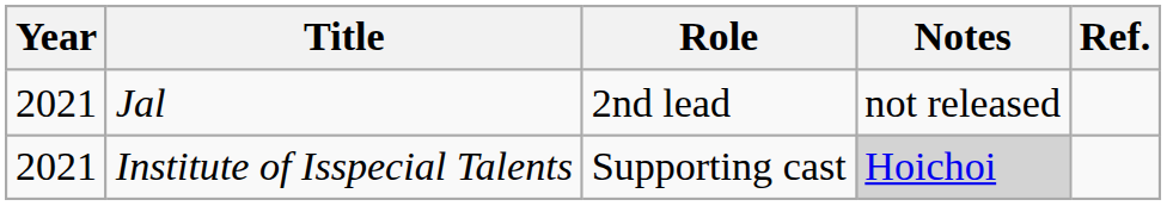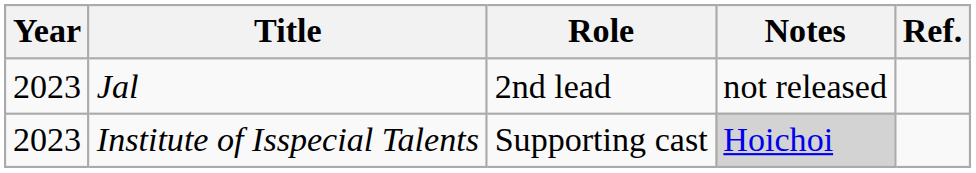Jal | Year: 2021 -> 2023
Institute of Isspecial Talents | Year: 2021 -> 2023
